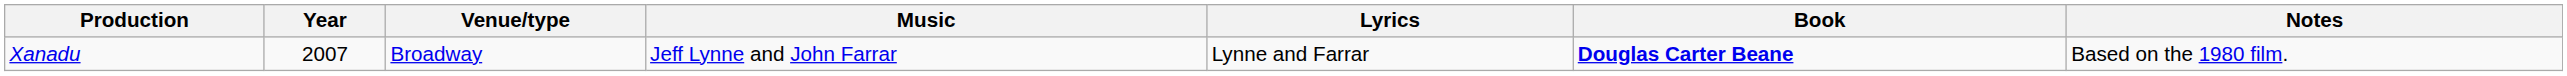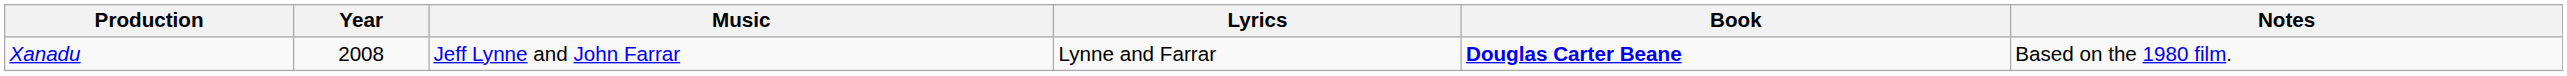- column: Venue/type | Broadway
Xanadu | Year: 2007 -> 2008
